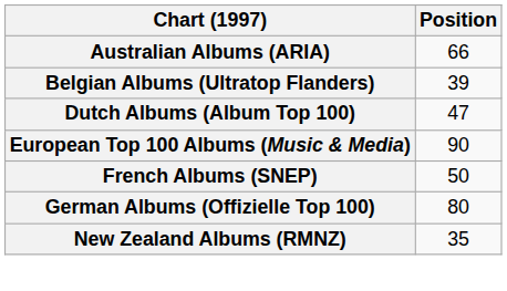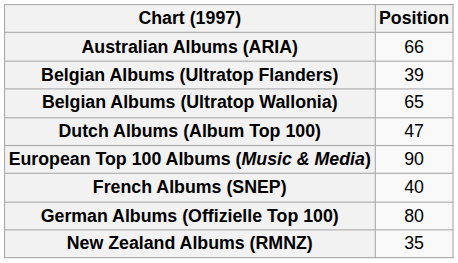+ row: Belgian Albums (Ultratop Wallonia) | 65
French Albums (SNEP) | Position: 50 -> 40
